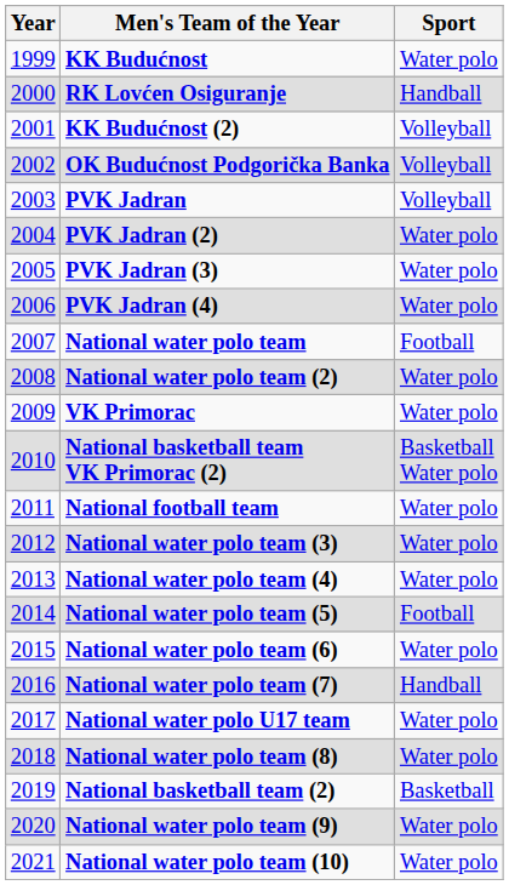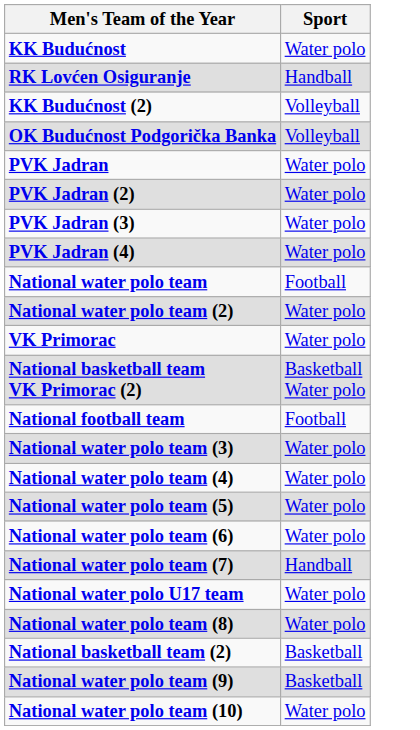- column: Year | 1999 | 2000 | 2001 | 2002 | 2003 | 2004 | 2005 | 2006 | 2007 | 2008 | 2009 | 2010 | 2011 | 2012 | 2013 | 2014 | 2015 | 2016 | 2017 | 2018 | 2019 | 2020 | 2021
PVK Jadran | Sport: Volleyball -> Water polo
National football team | Sport: Water polo -> Football
National water polo team (5) | Sport: Football -> Water polo
National water polo team (9) | Sport: Water polo -> Basketball
